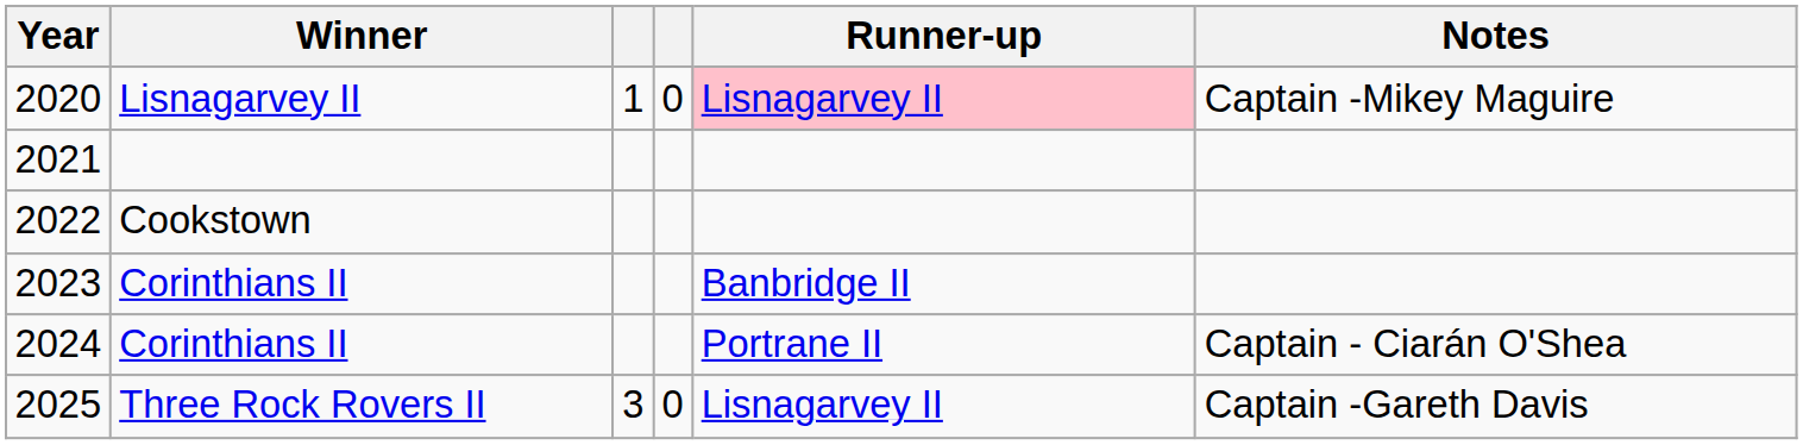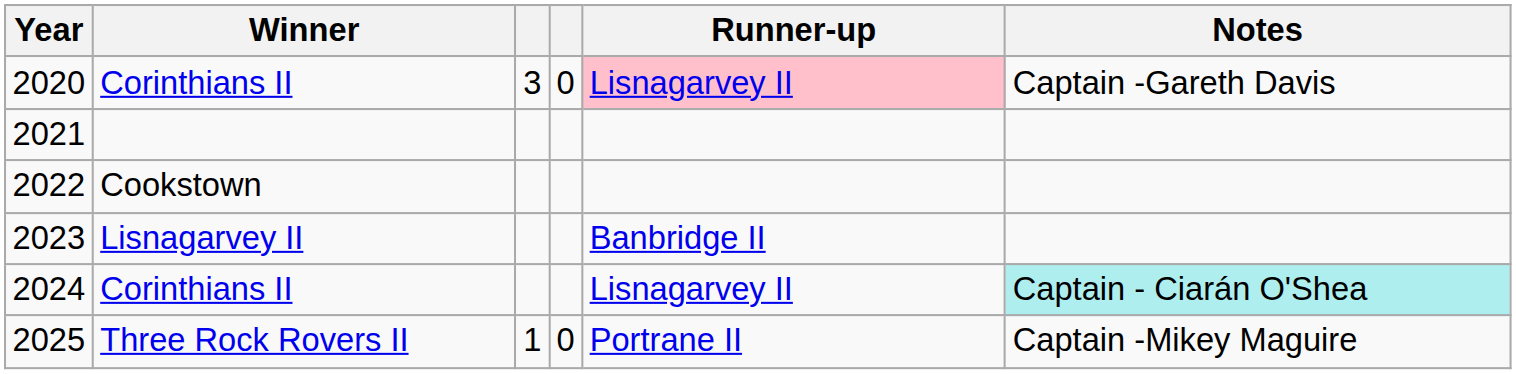2020 | Winner: Lisnagarvey II -> Corinthians II
2020 | column 3: 1 -> 3
2020 | Notes: Captain -Mikey Maguire -> Captain -Gareth Davis
2023 | Winner: Corinthians II -> Lisnagarvey II
2024 | Runner-up: Portrane II -> Lisnagarvey II
2024 | Notes: no background -> paleturquoise background
2025 | column 3: 3 -> 1
2025 | Runner-up: Lisnagarvey II -> Portrane II
2025 | Notes: Captain -Gareth Davis -> Captain -Mikey Maguire
